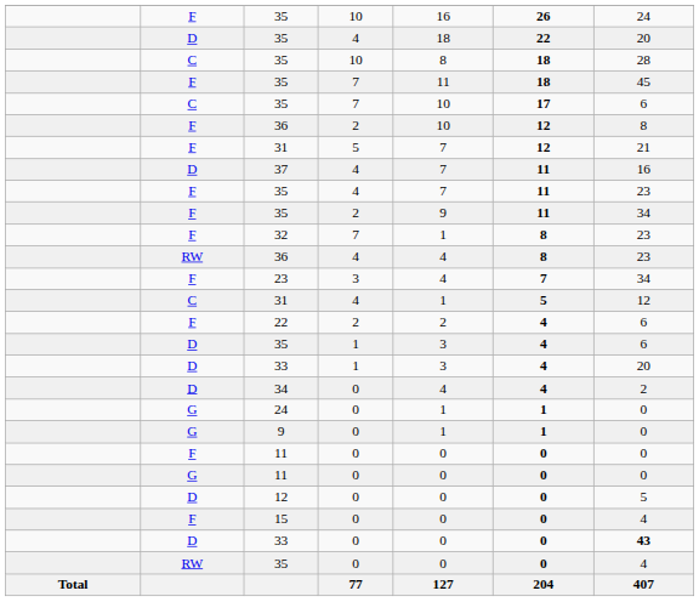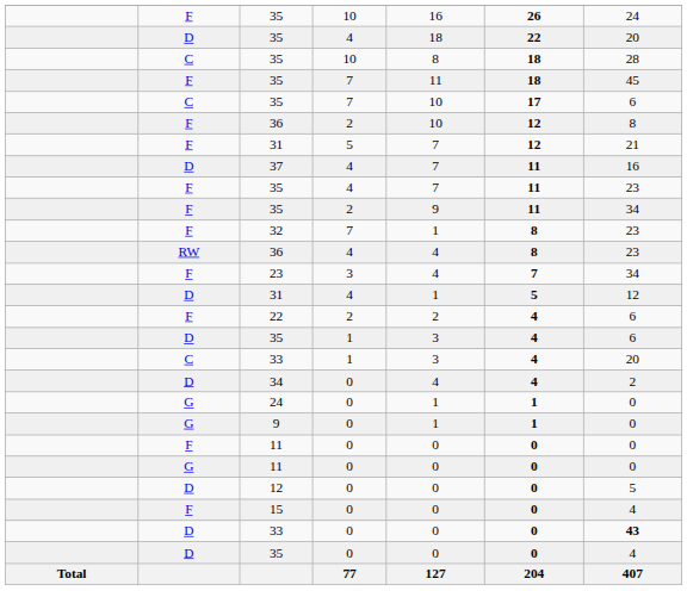31 / 4 | column 2: C -> D
33 / 1 | column 2: D -> C
35 / 0 | column 2: RW -> D
